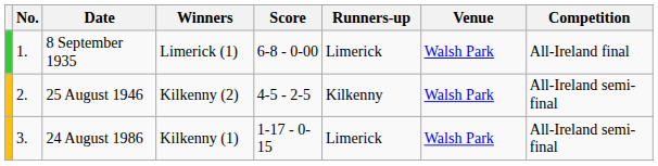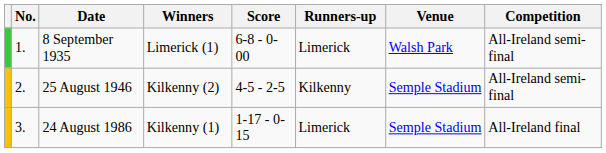8 September 1935 | Competition: All-Ireland final -> All-Ireland semi-final
25 August 1946 | Venue: Walsh Park -> Semple Stadium
24 August 1986 | Venue: Walsh Park -> Semple Stadium
24 August 1986 | Competition: All-Ireland semi-final -> All-Ireland final
